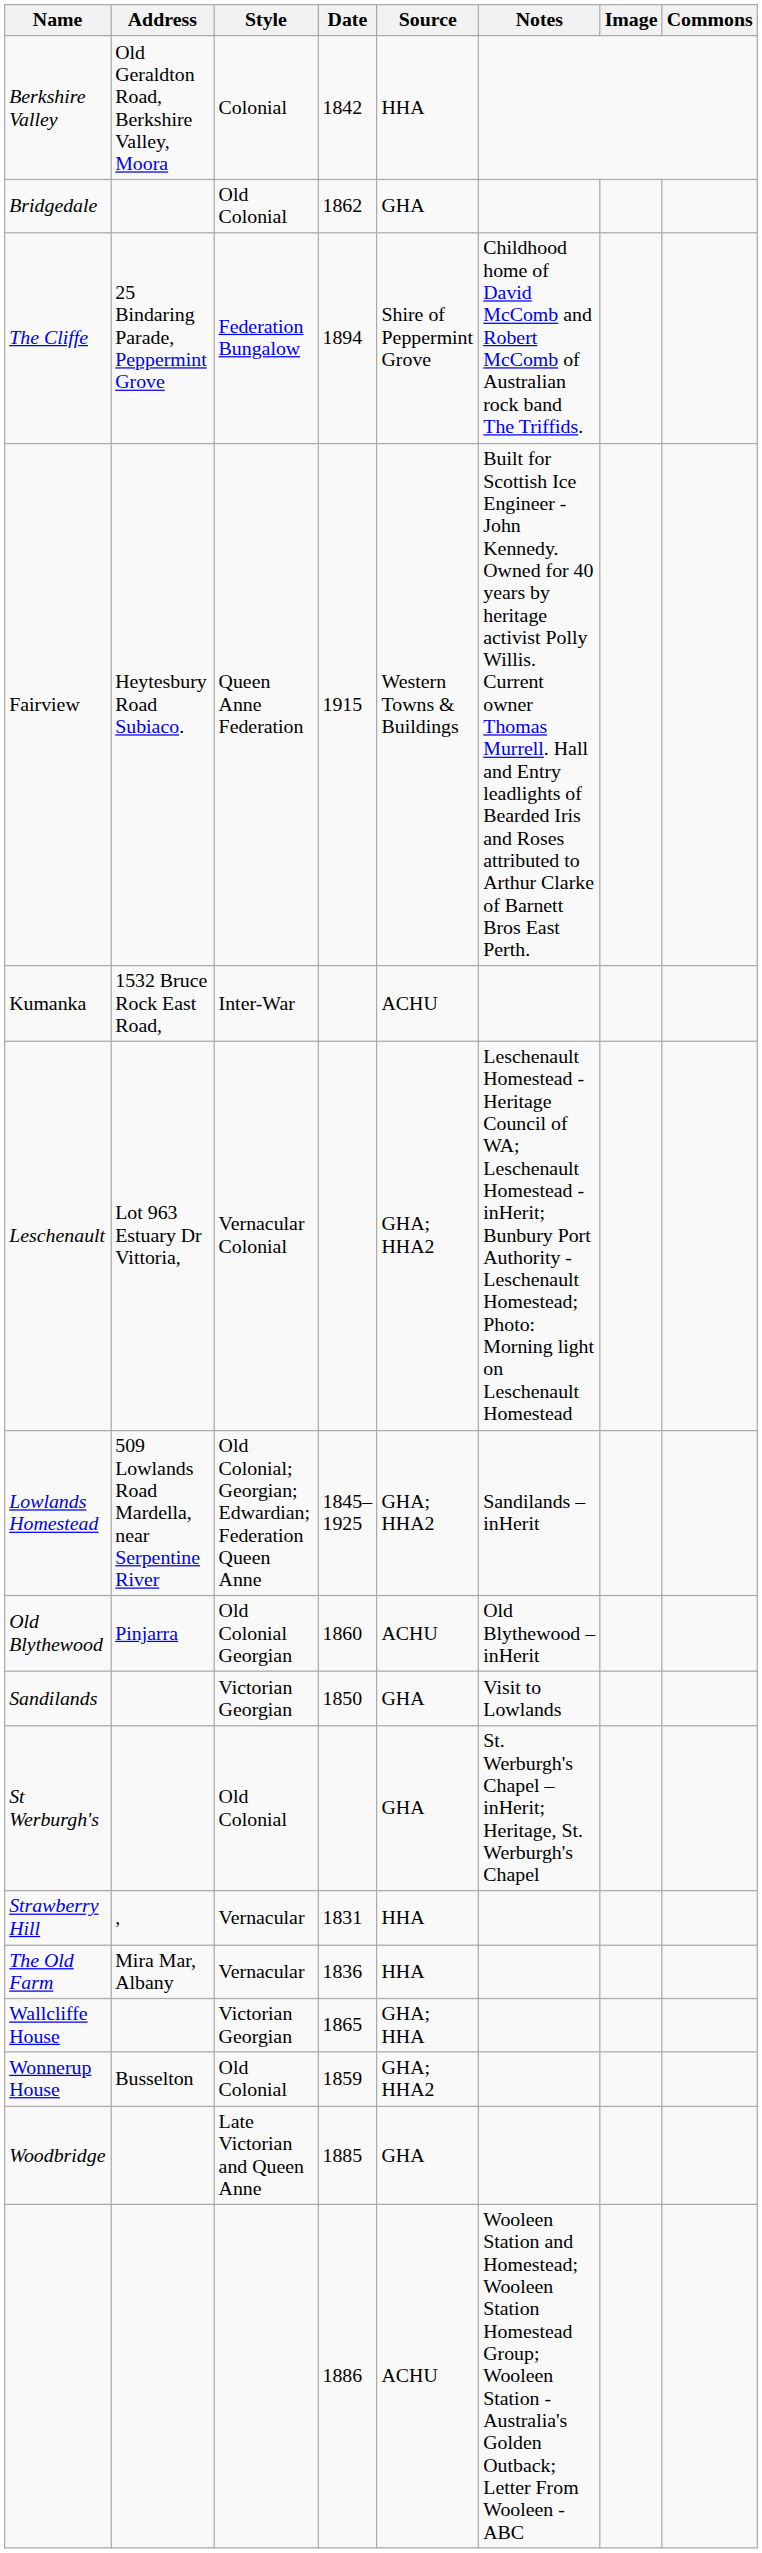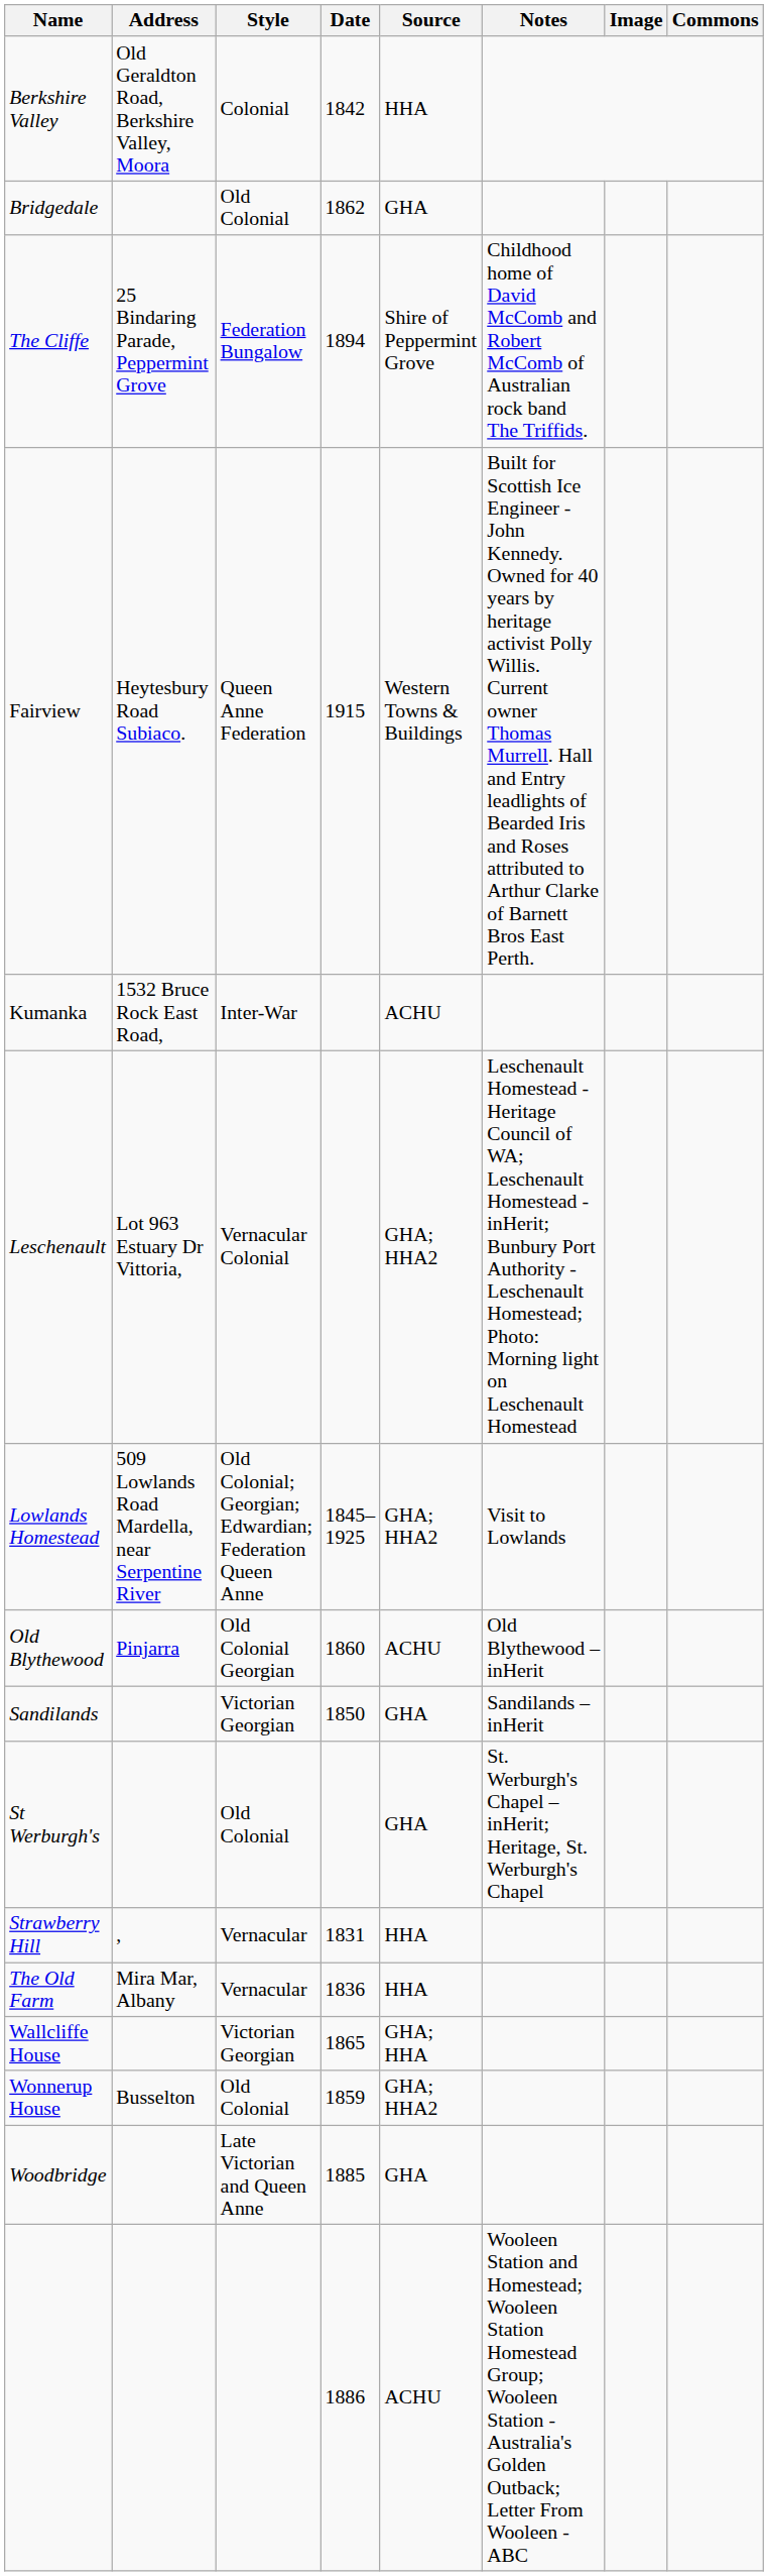Lowlands Homestead | Notes: Sandilands – inHerit -> Visit to Lowlands
Sandilands | Notes: Visit to Lowlands -> Sandilands – inHerit
